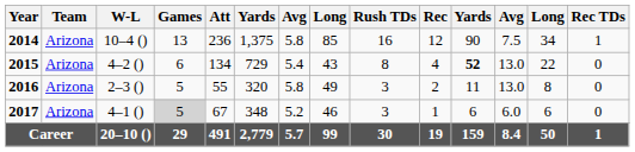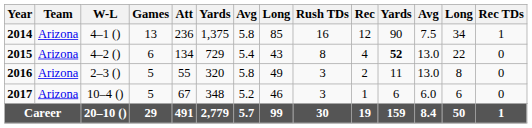2014 | W-L: 10–4 () -> 4–1 ()
2017 | W-L: 4–1 () -> 10–4 ()
2017 | Games: lightgrey background -> no background
